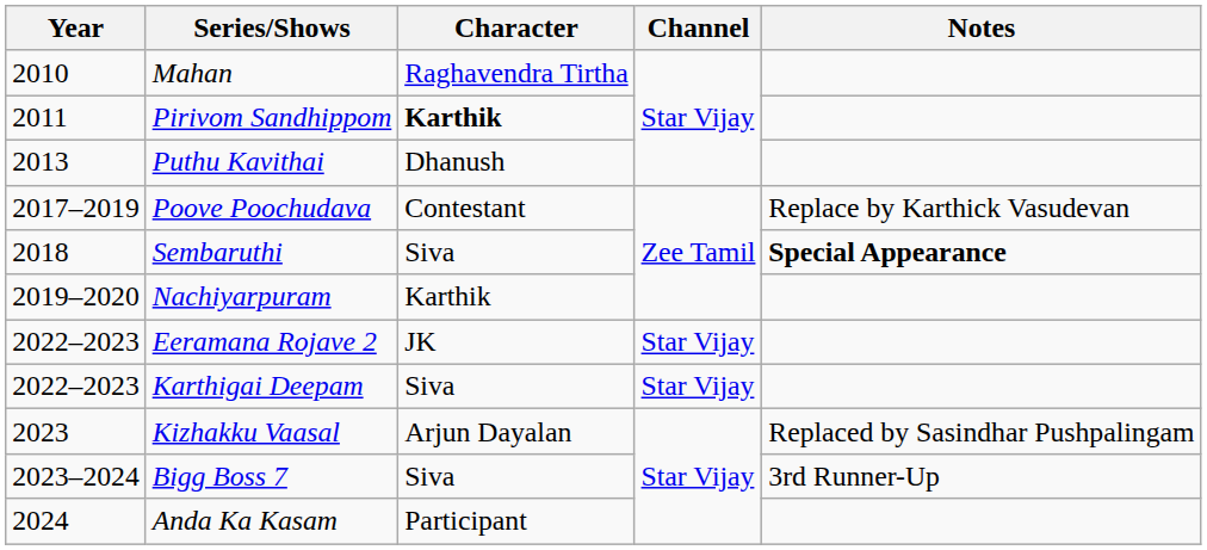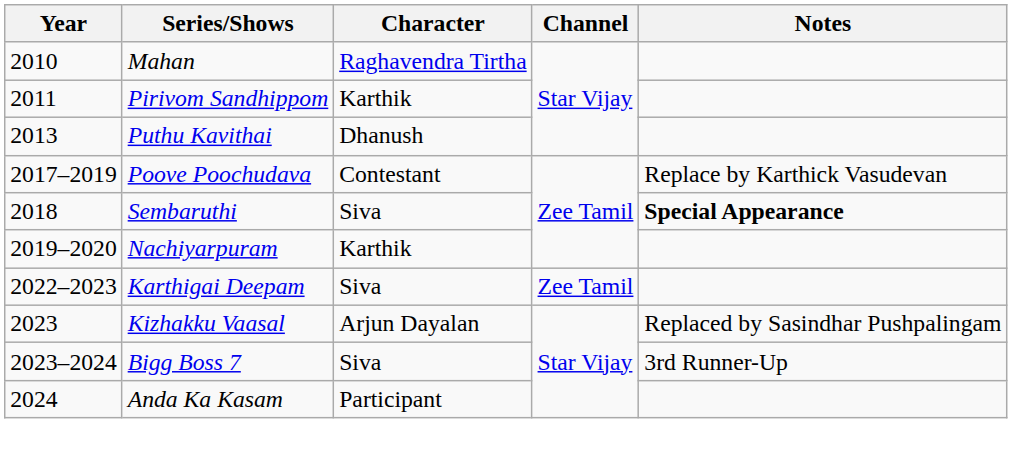Pirivom Sandhippom | Character: bold -> normal
- row: 2022–2023 | Eeramana Rojave 2 | JK | Star Vijay
Karthigai Deepam | Channel: Star Vijay -> Zee Tamil
